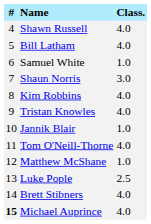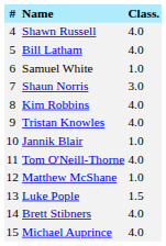Luke Pople | Class.: 2.5 -> 1.5
Michael Auprince | #: bold -> normal
